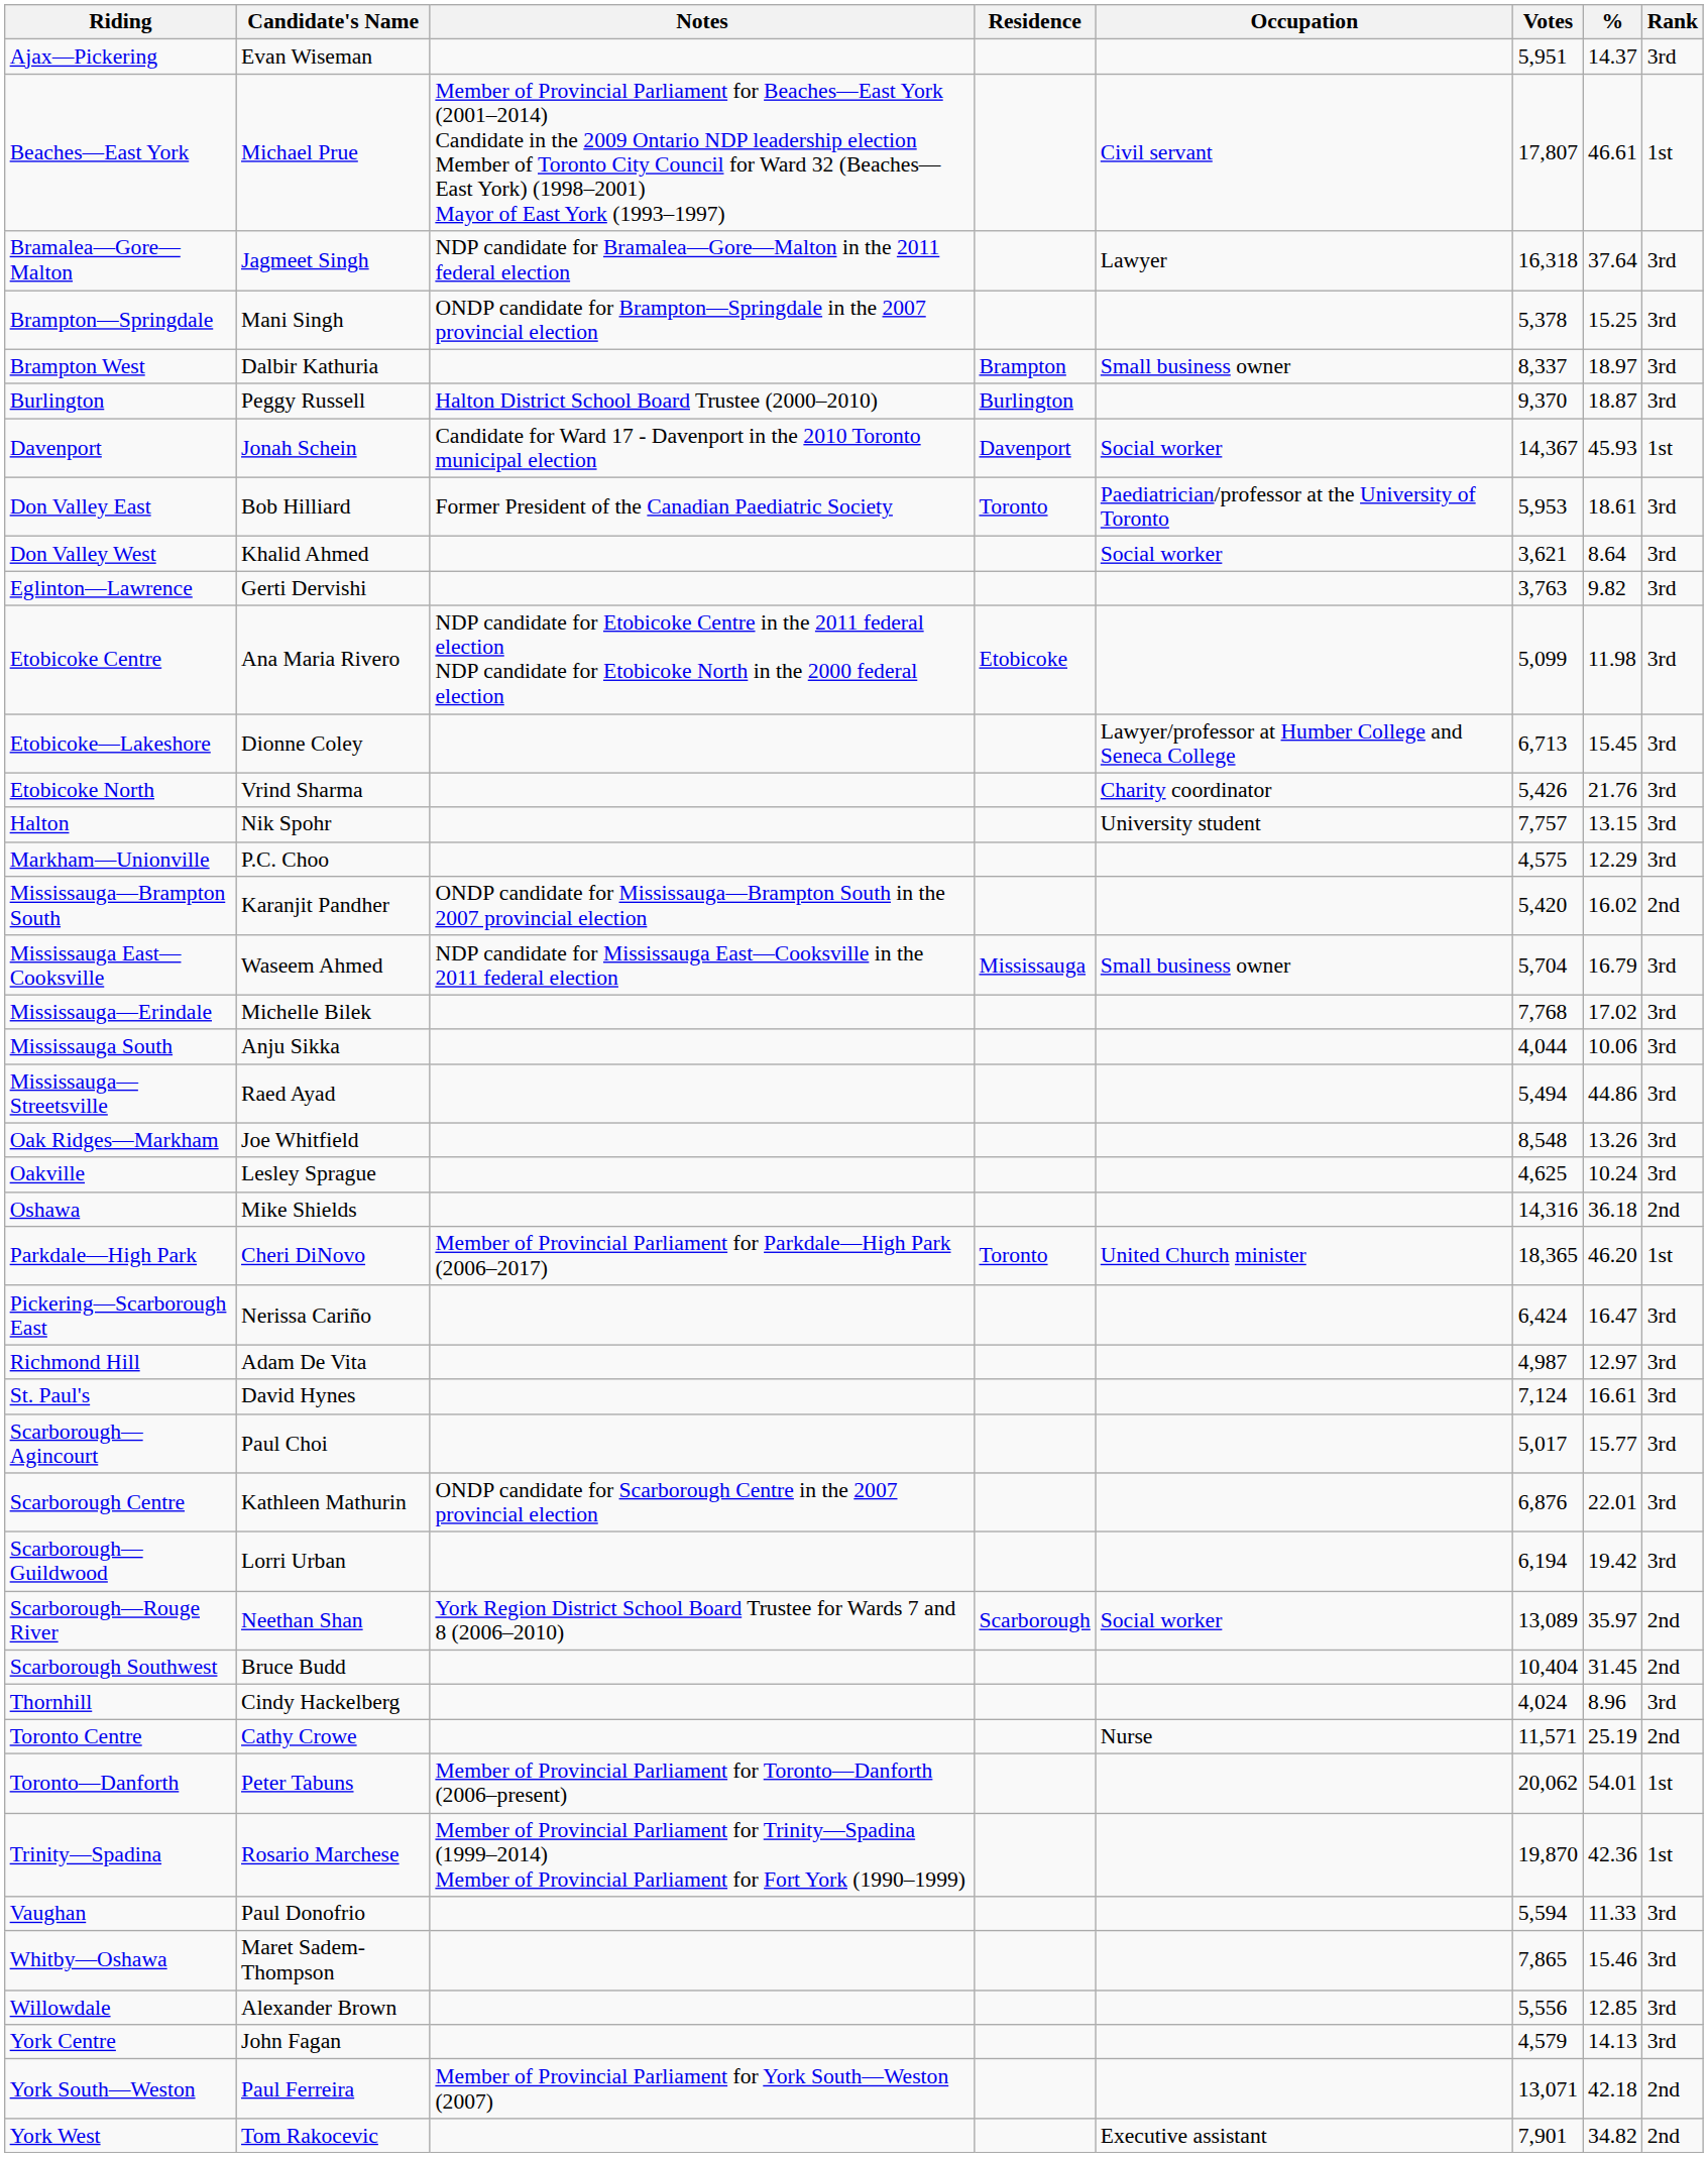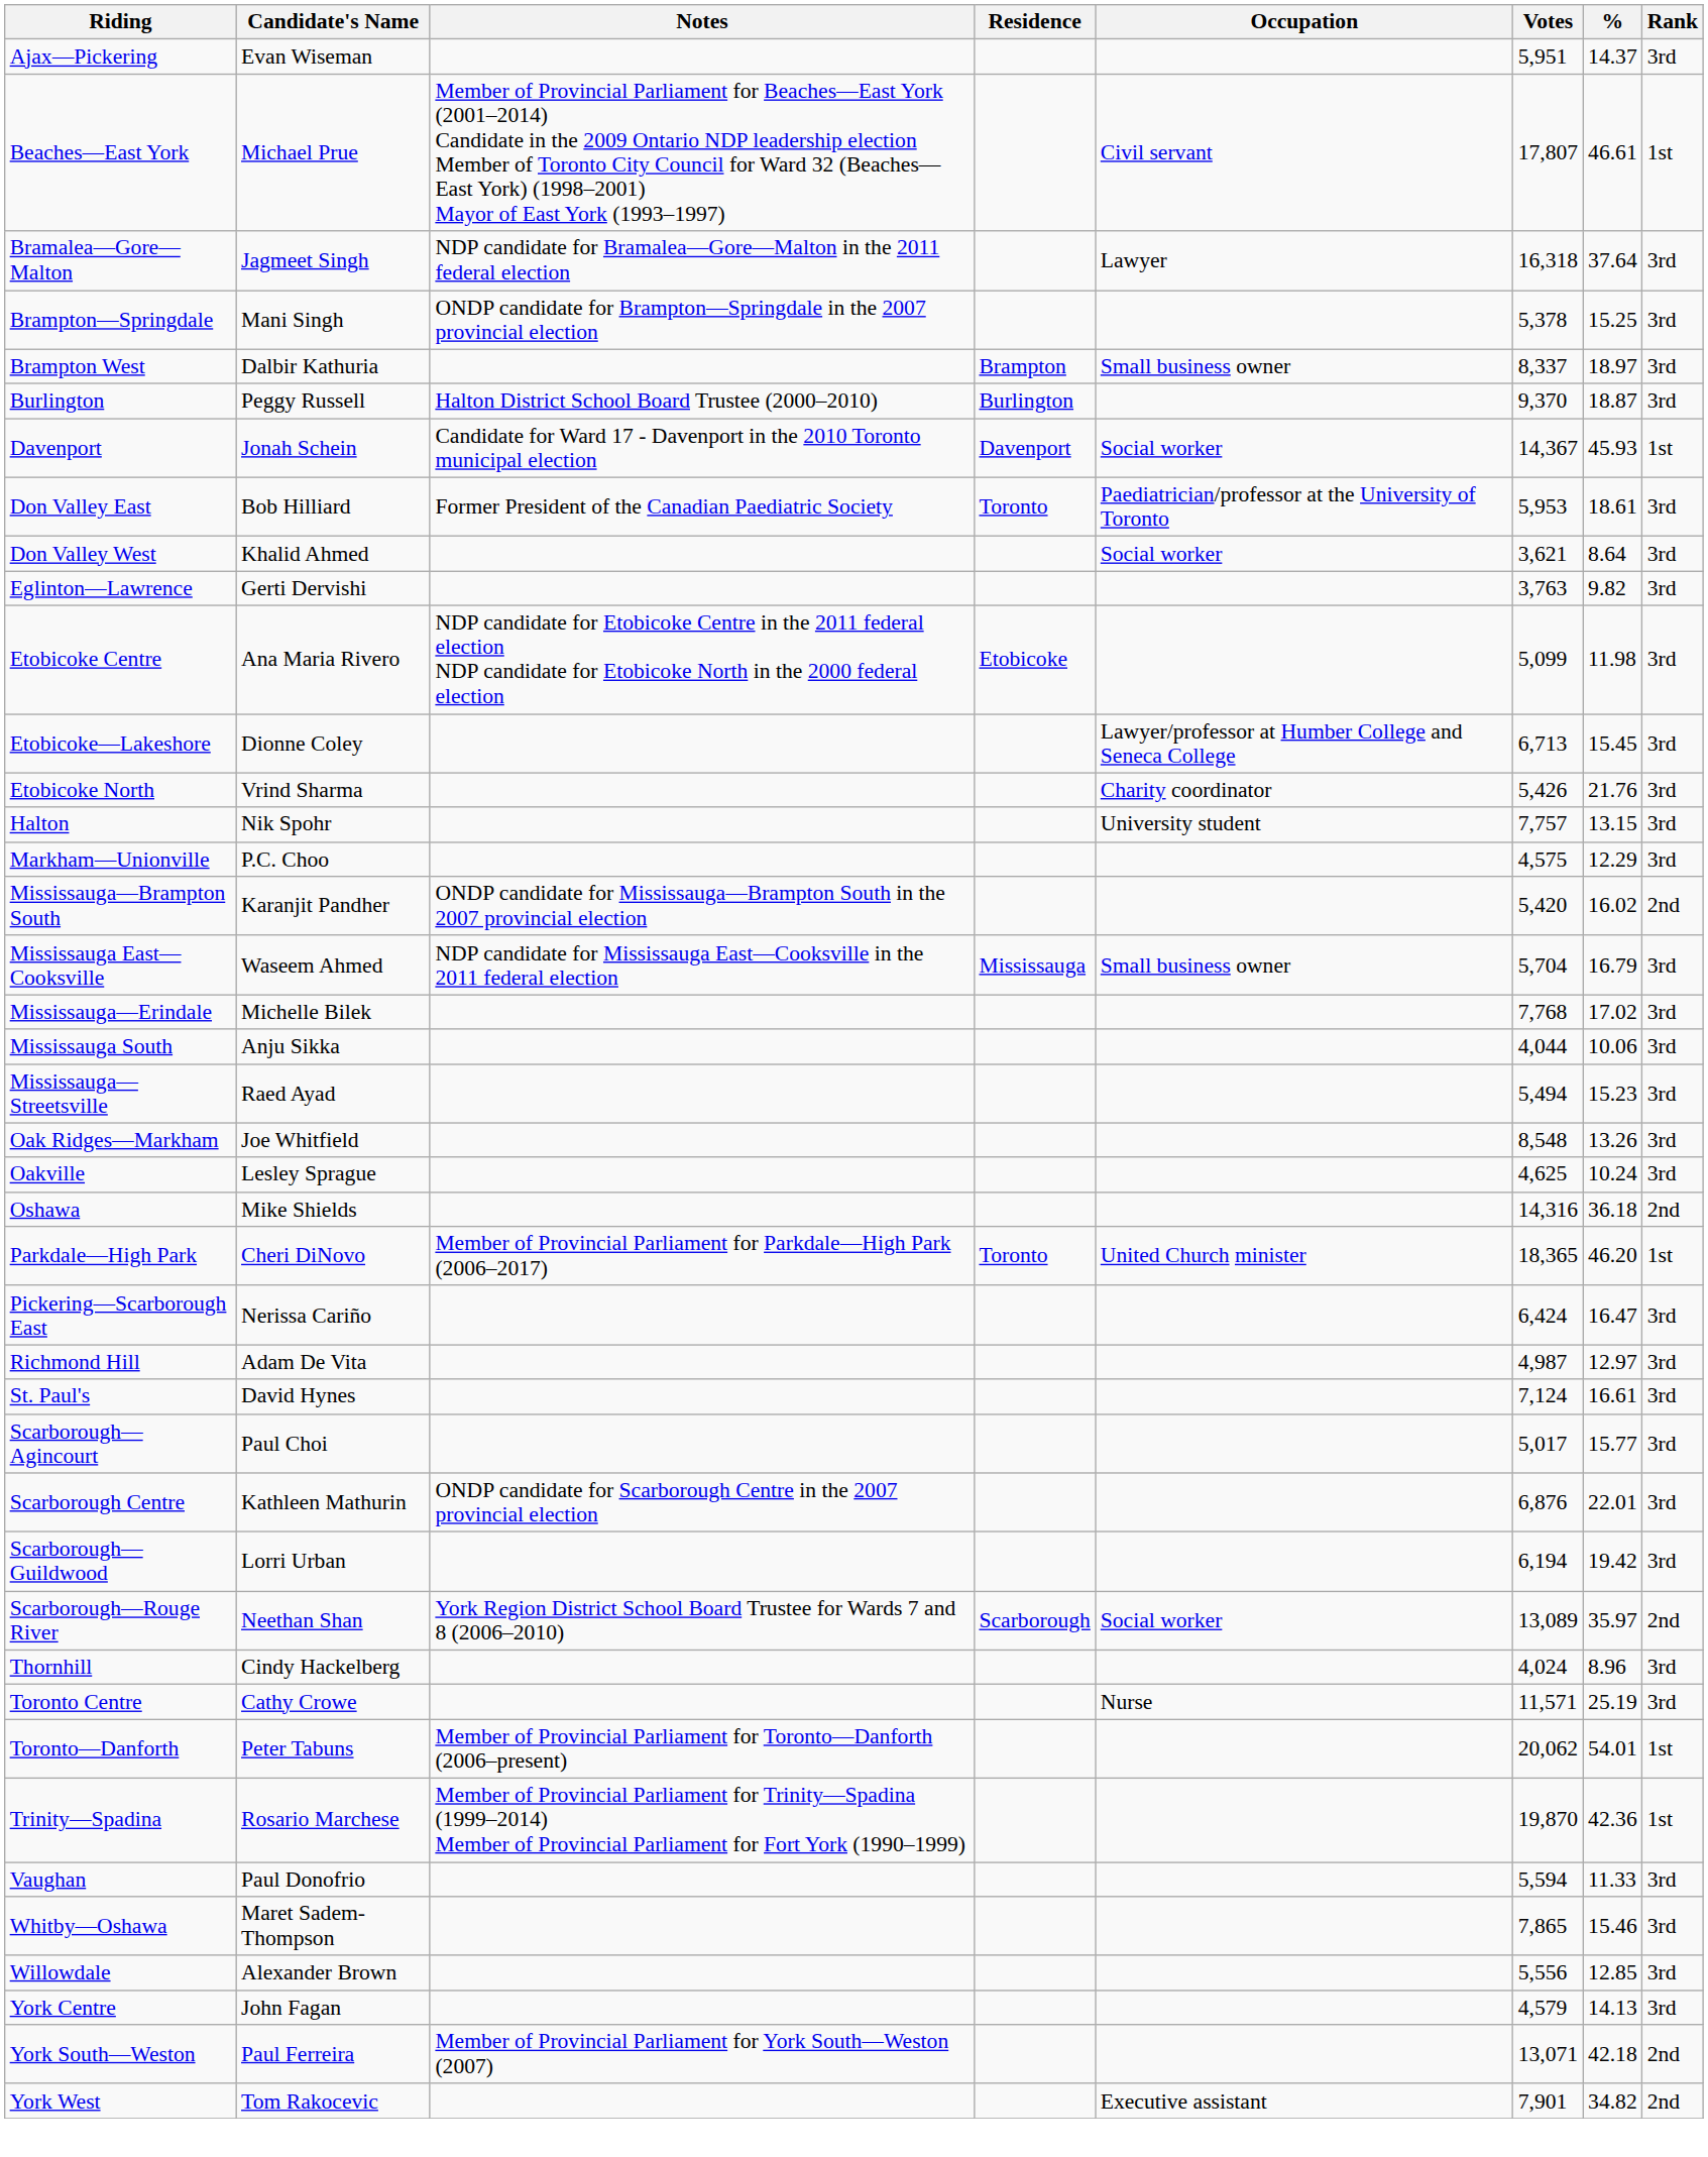Mississauga—Streetsville | %: 44.86 -> 15.23
- row: Scarborough Southwest | Bruce Budd | 10,404 | 31.45 | 2nd
Toronto Centre | Rank: 2nd -> 3rd
